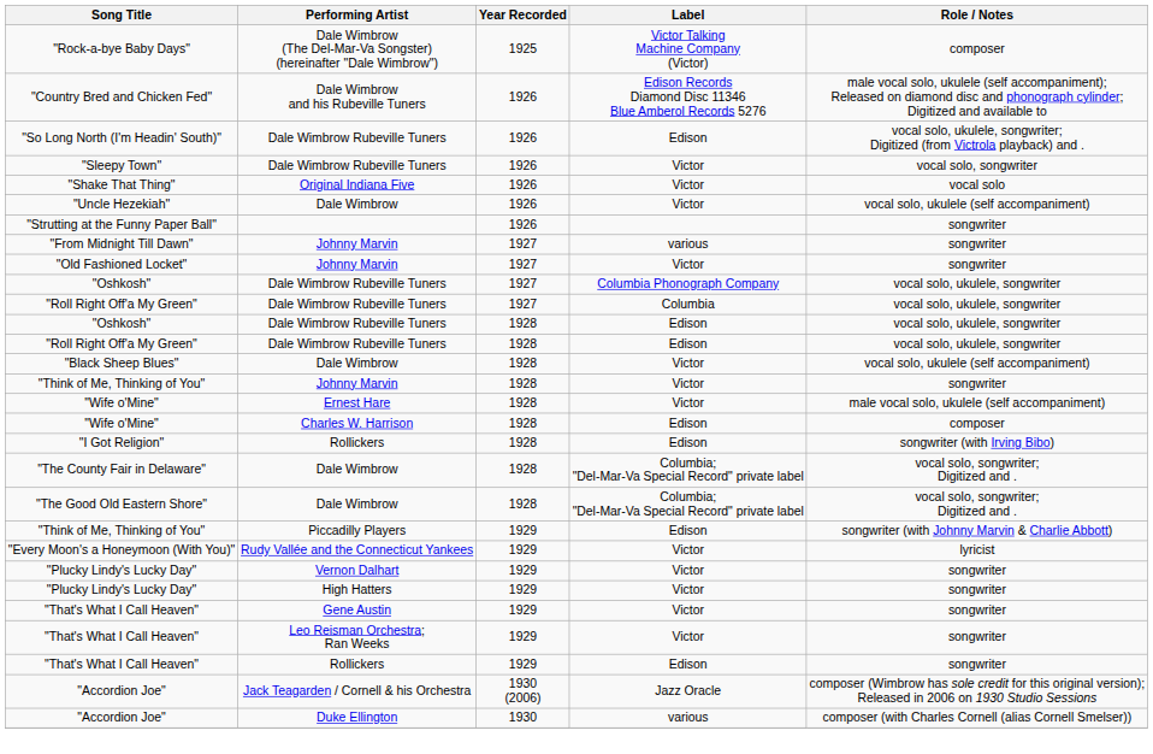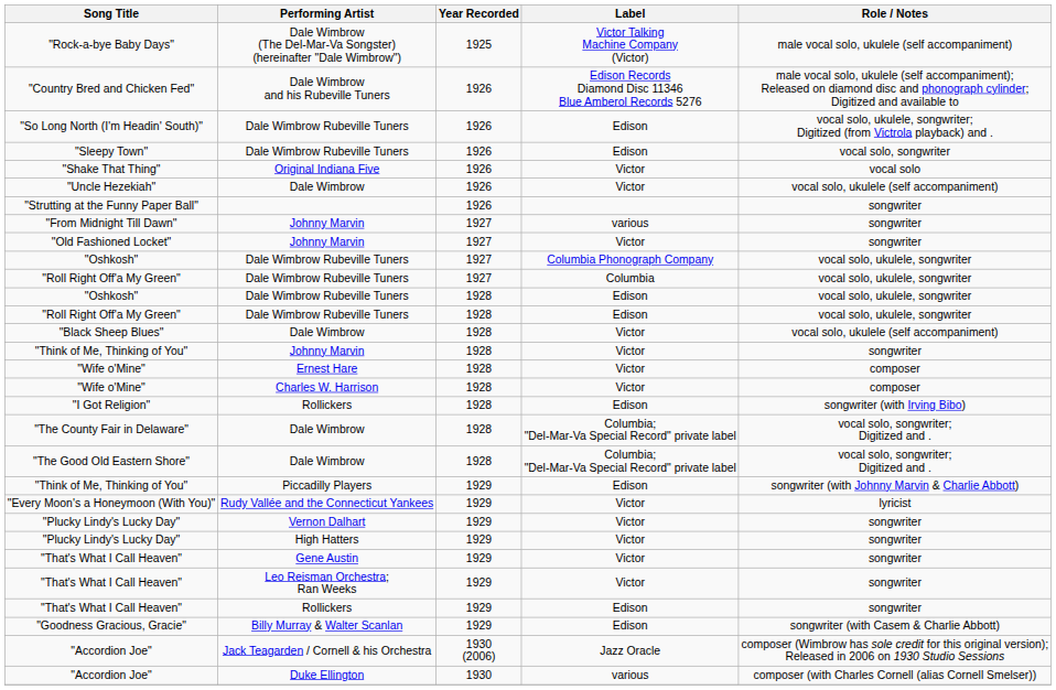"Rock-a-bye Baby Days" | Role / Notes: composer -> male vocal solo, ukulele (self accompaniment)
"Sleepy Town" | Label: Victor -> Edison
"Wife o'Mine" / Ernest Hare | Role / Notes: male vocal solo, ukulele (self accompaniment) -> composer
"Wife o'Mine" / Charles W. Harrison | Label: Edison -> Victor
+ row: "Goodness Gracious, Gracie" | Billy Murray & Walter Scanlan | 1929 | Edison | songwriter (with Casem & Charlie Abbott)
